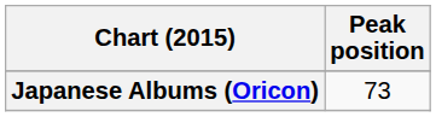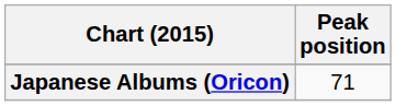Japanese Albums (Oricon) | Peak position: 73 -> 71
